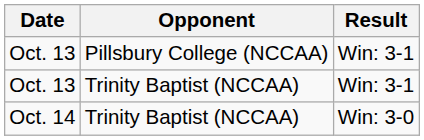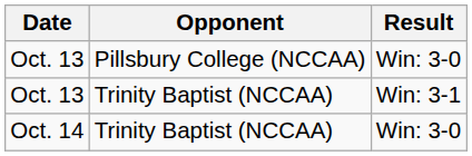Oct. 13 / Pillsbury College (NCCAA) | Result: Win: 3-1 -> Win: 3-0
